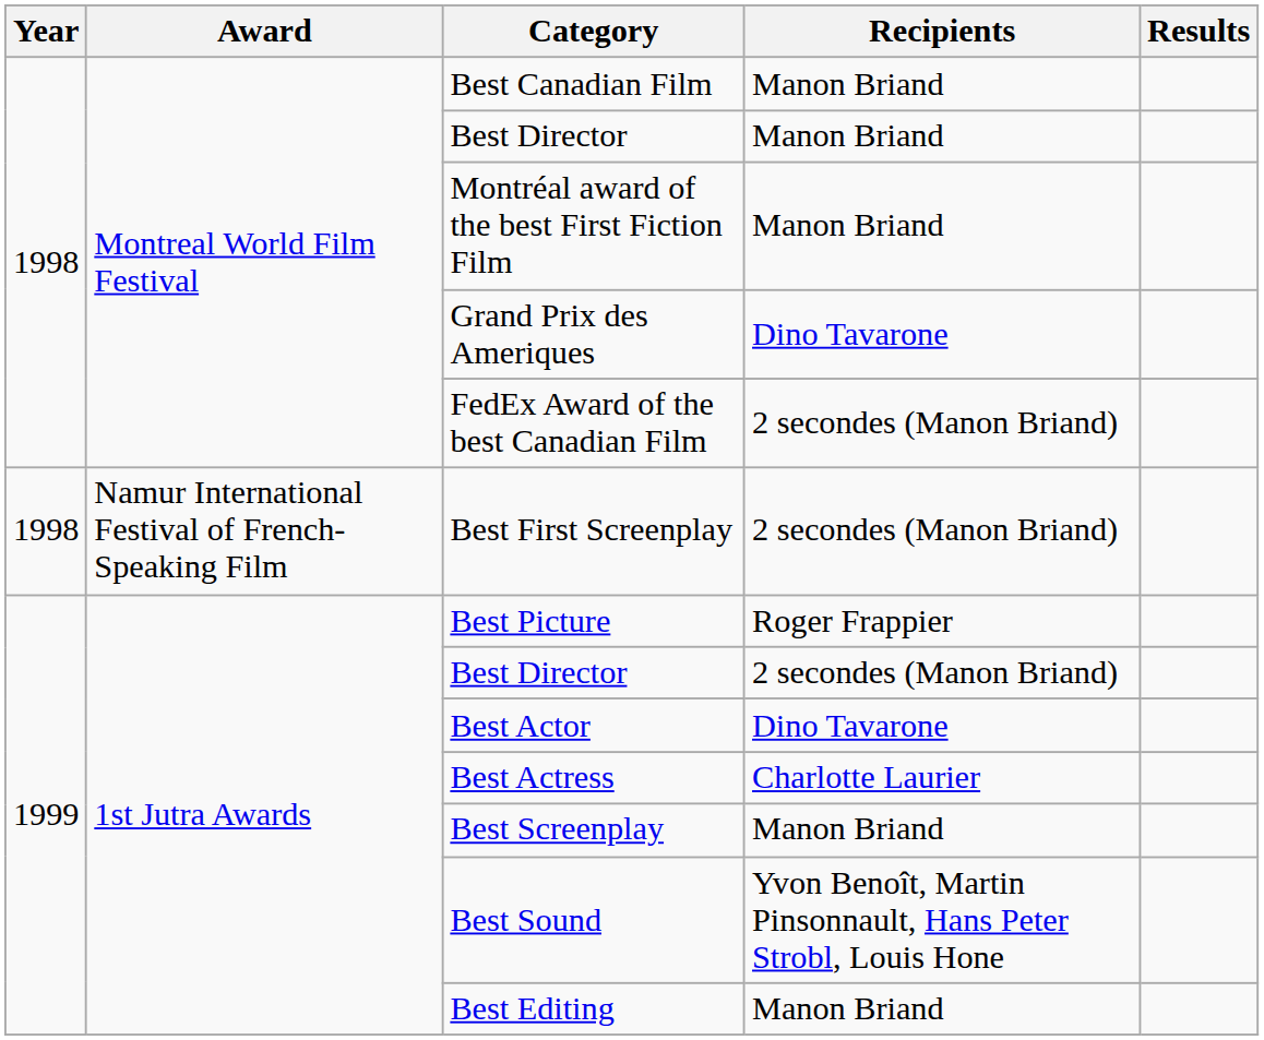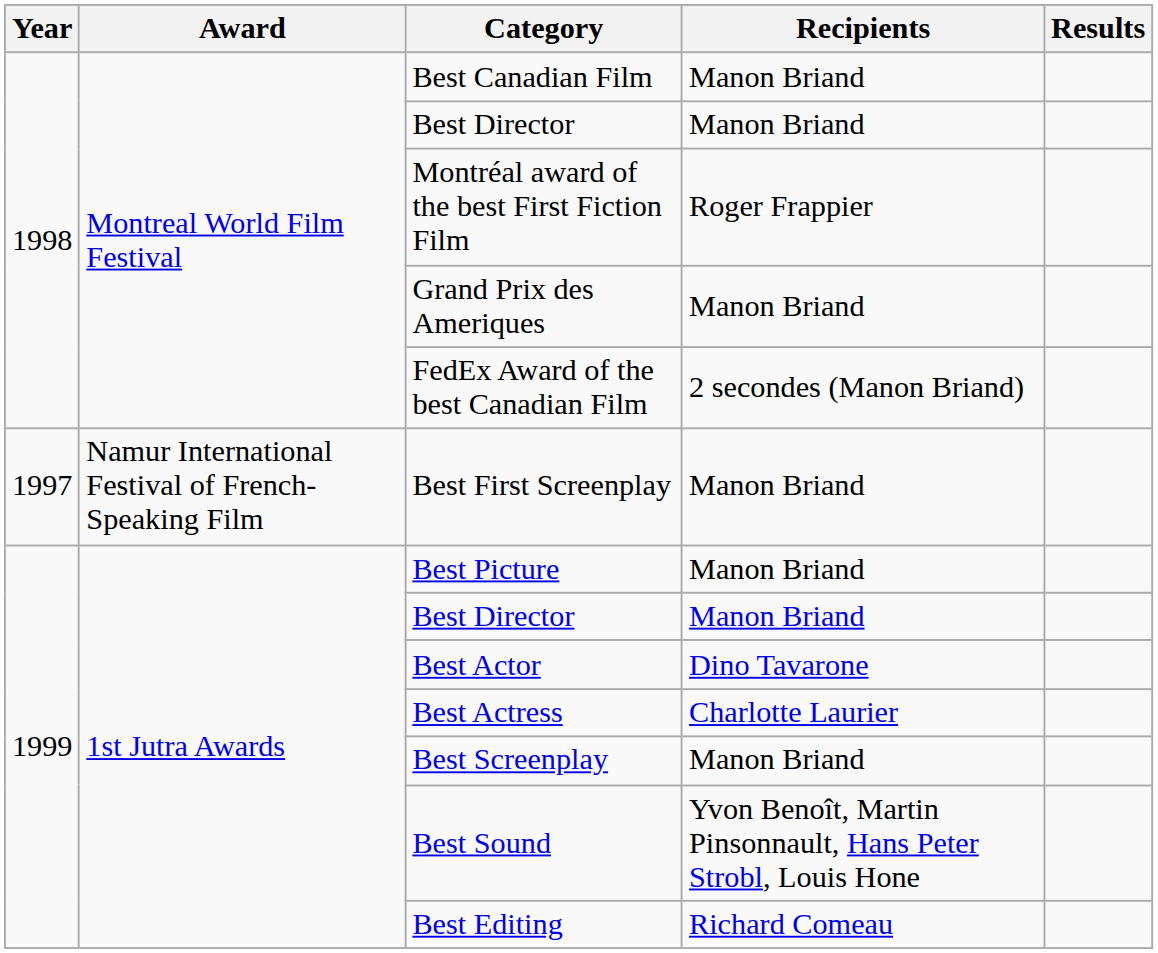Montréal award of the best First Fiction Film | Recipients: Manon Briand -> Roger Frappier
Grand Prix des Ameriques | Recipients: Dino Tavarone -> Manon Briand
Best First Screenplay | Year: 1998 -> 1997
Best First Screenplay | Recipients: 2 secondes (Manon Briand) -> Manon Briand
Best Picture | Recipients: Roger Frappier -> Manon Briand
1st Jutra Awards / Best Director | Recipients: 2 secondes (Manon Briand) -> Manon Briand
Best Editing | Recipients: Manon Briand -> Richard Comeau
